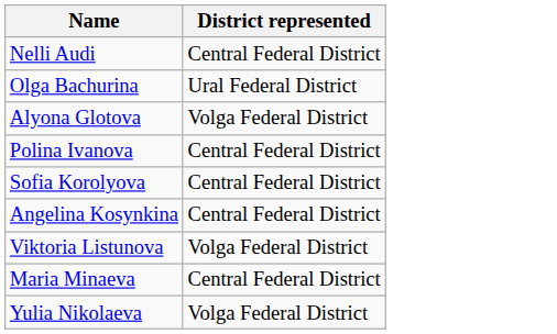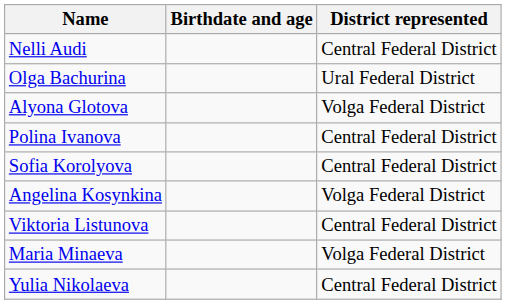+ column: Birthdate and age
Angelina Kosynkina | District represented: Central Federal District -> Volga Federal District
Viktoria Listunova | District represented: Volga Federal District -> Central Federal District
Maria Minaeva | District represented: Central Federal District -> Volga Federal District
Yulia Nikolaeva | District represented: Volga Federal District -> Central Federal District
